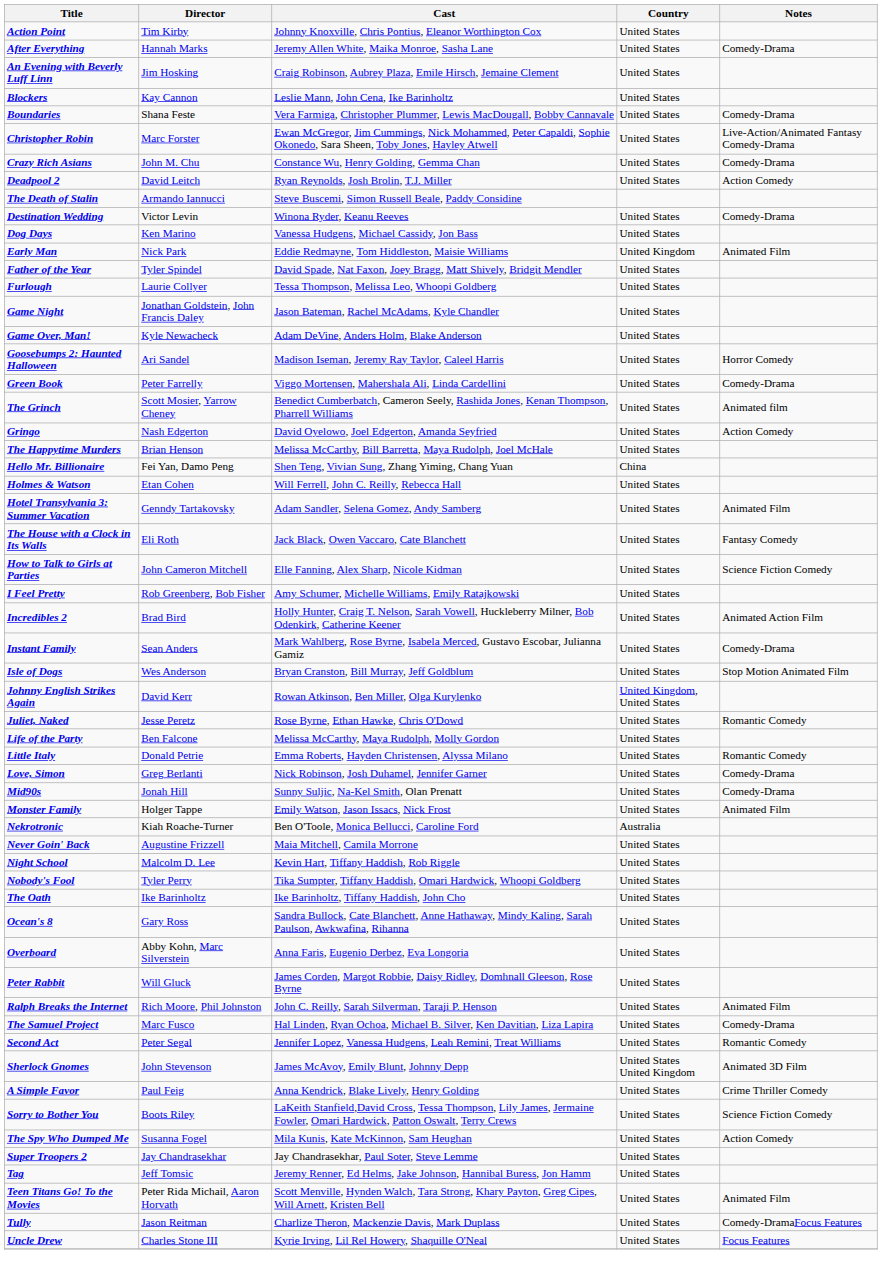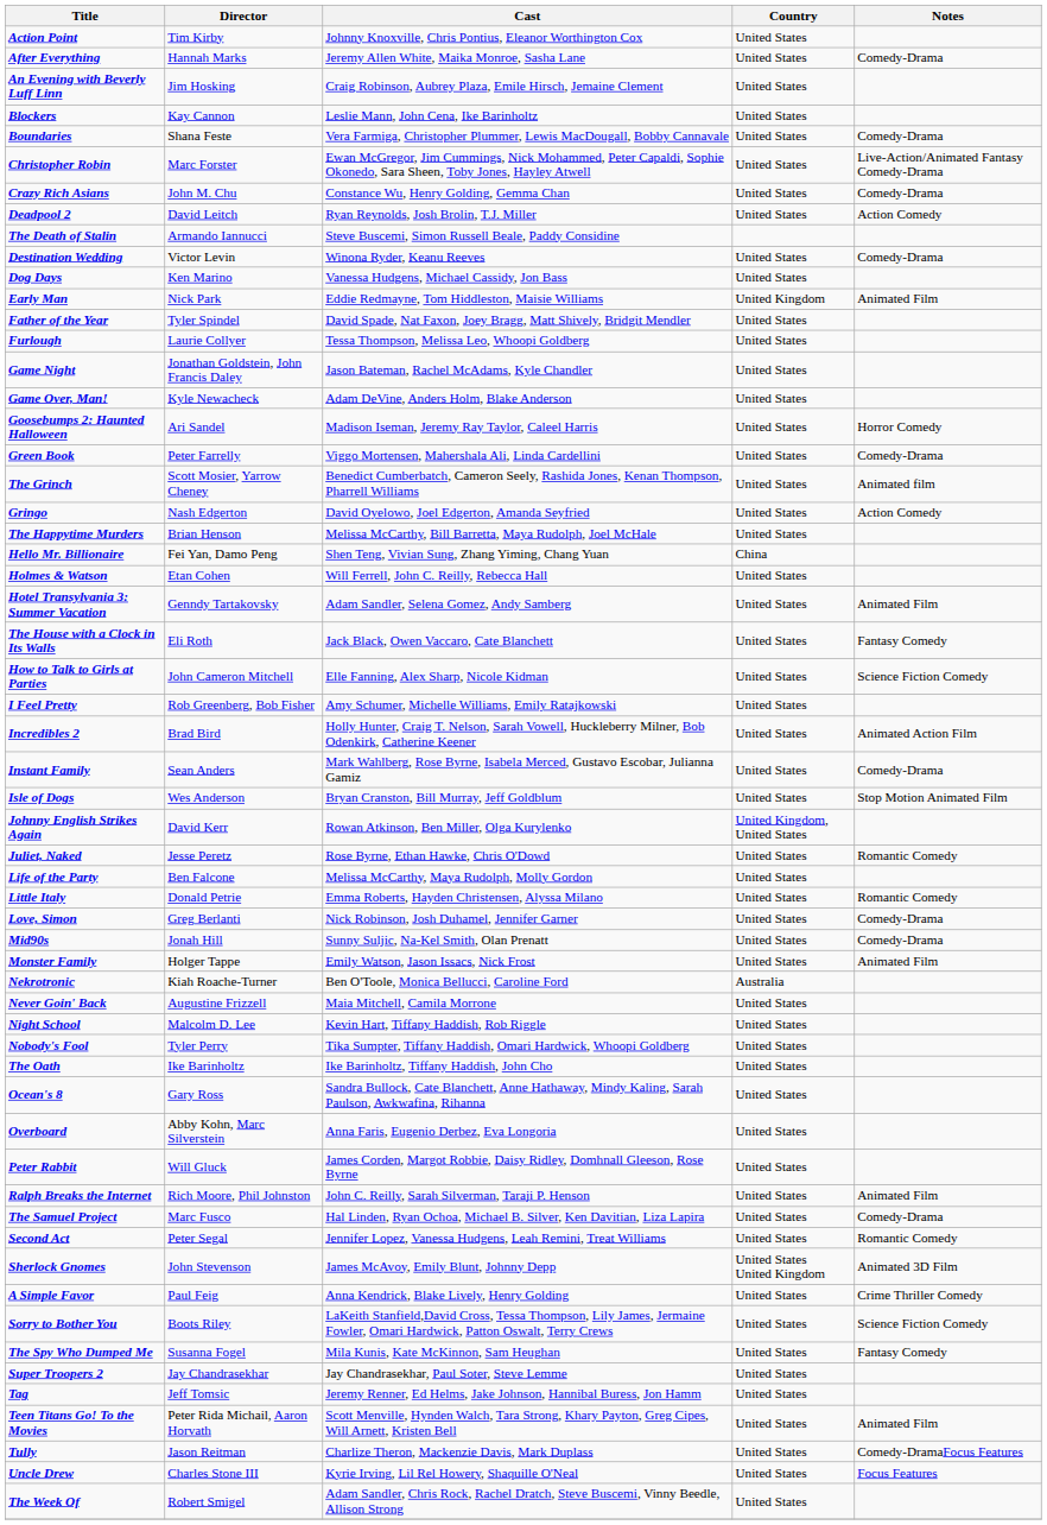The Spy Who Dumped Me | Notes: Action Comedy -> Fantasy Comedy
+ row: The Week Of | Robert Smigel | Adam Sandler, Chris Rock, Rachel Dratch, Steve Buscemi, Vinny Beedle, Allison Strong | United States
